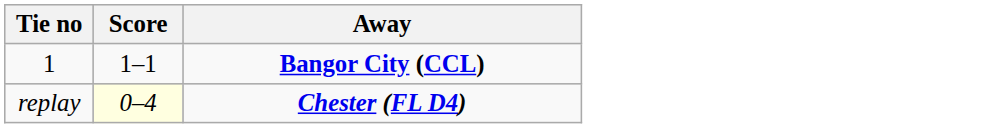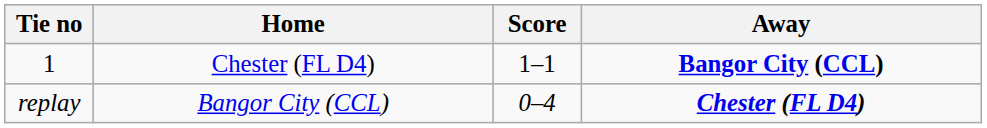+ column: Home | Chester (FL D4) | Bangor City (CCL)
replay | Score: lightyellow background -> no background
